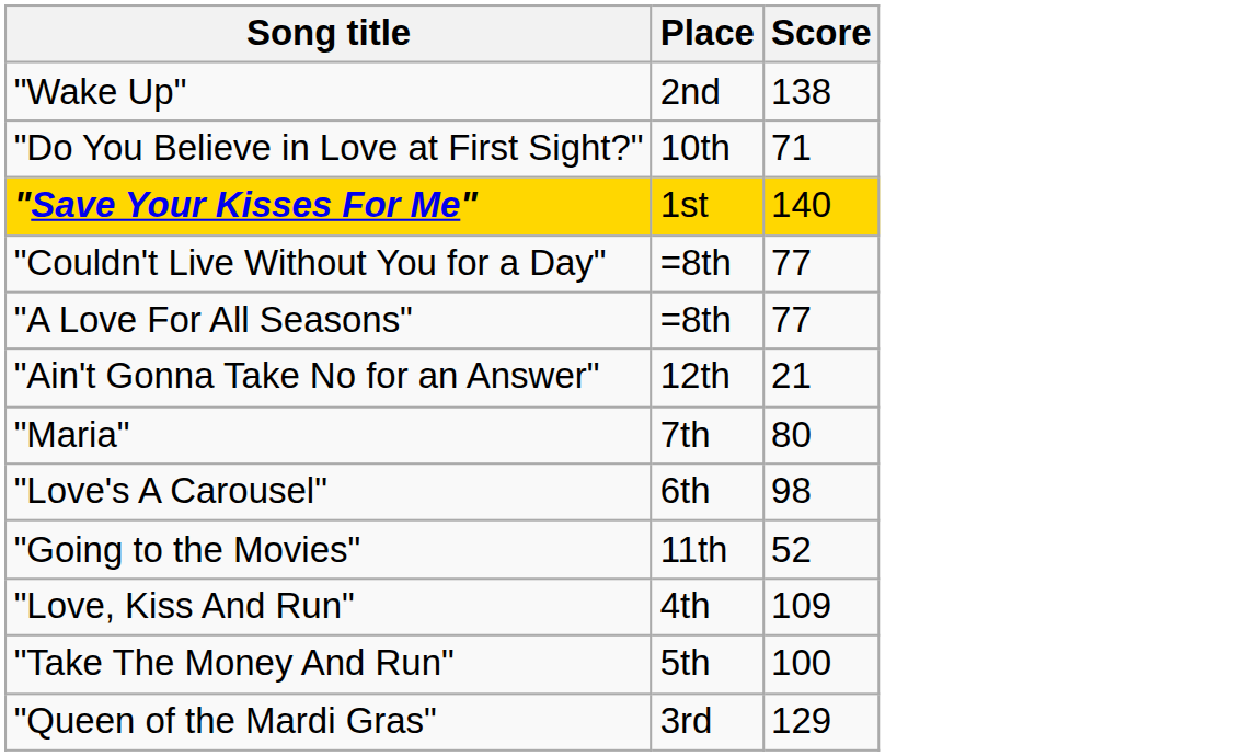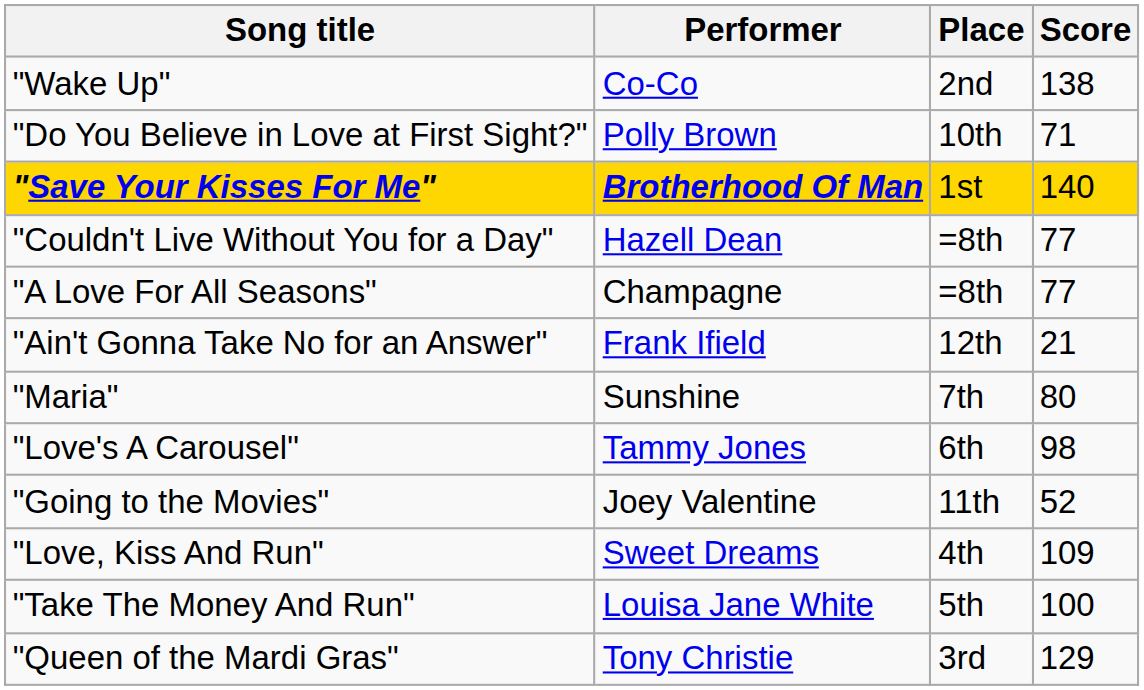+ column: Performer | Co-Co | Polly Brown | Brotherhood Of Man | Hazell Dean | Champagne | Frank Ifield | Sunshine | Tammy Jones | Joey Valentine | Sweet Dreams | Louisa Jane White | Tony Christie
